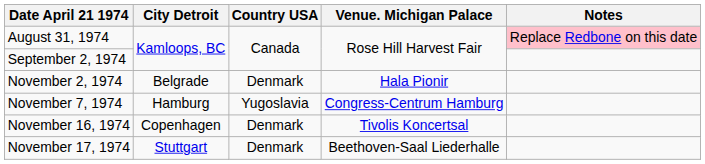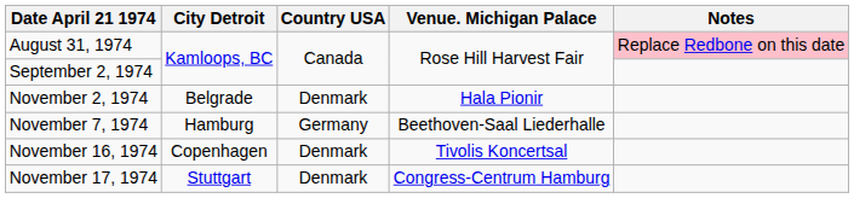November 7, 1974 | Country USA: Yugoslavia -> Germany
November 7, 1974 | Venue. Michigan Palace: Congress-Centrum Hamburg -> Beethoven-Saal Liederhalle
November 17, 1974 | Venue. Michigan Palace: Beethoven-Saal Liederhalle -> Congress-Centrum Hamburg
